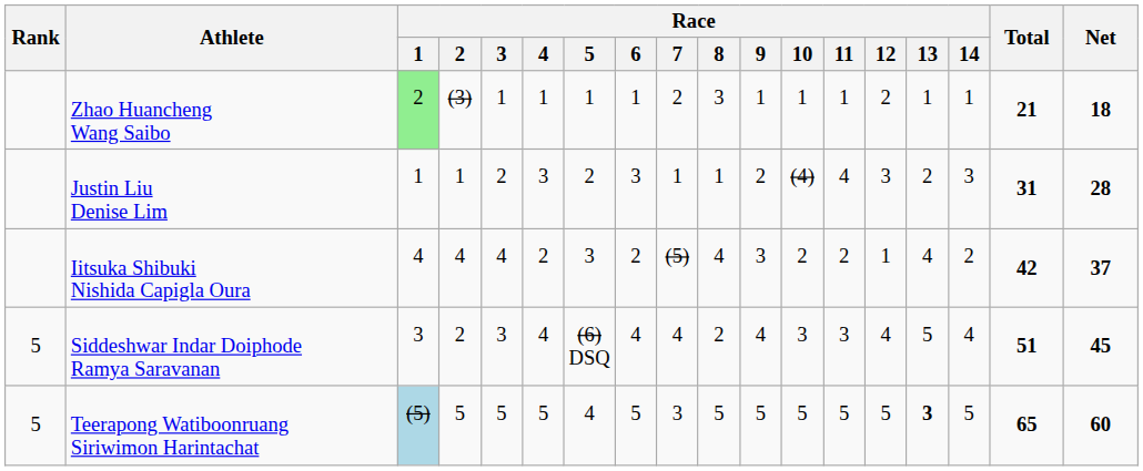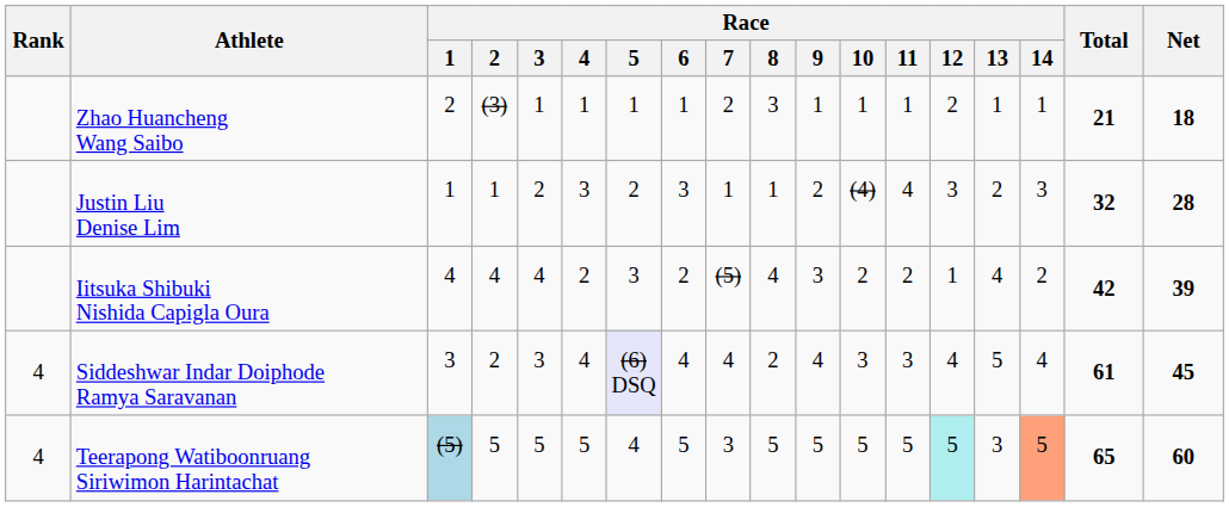Zhao Huancheng Wang Saibo | Race / 1: lightgreen background -> no background
Justin Liu Denise Lim | Total: 31 -> 32
Iitsuka Shibuki Nishida Capigla Oura | Net: 37 -> 39
Siddeshwar Indar Doiphode Ramya Saravanan | Rank: 5 -> 4
Siddeshwar Indar Doiphode Ramya Saravanan | Race / 5: no background -> lavender background
Siddeshwar Indar Doiphode Ramya Saravanan | Total: 51 -> 61
Teerapong Watiboonruang Siriwimon Harintachat | Rank: 5 -> 4
Teerapong Watiboonruang Siriwimon Harintachat | Race / 12: no background -> paleturquoise background
Teerapong Watiboonruang Siriwimon Harintachat | Race / 13: bold -> normal
Teerapong Watiboonruang Siriwimon Harintachat | Race / 14: no background -> lightsalmon background
